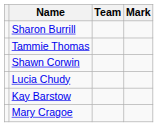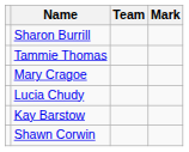rows swapped: Shawn Corwin <-> Mary Cragoe
